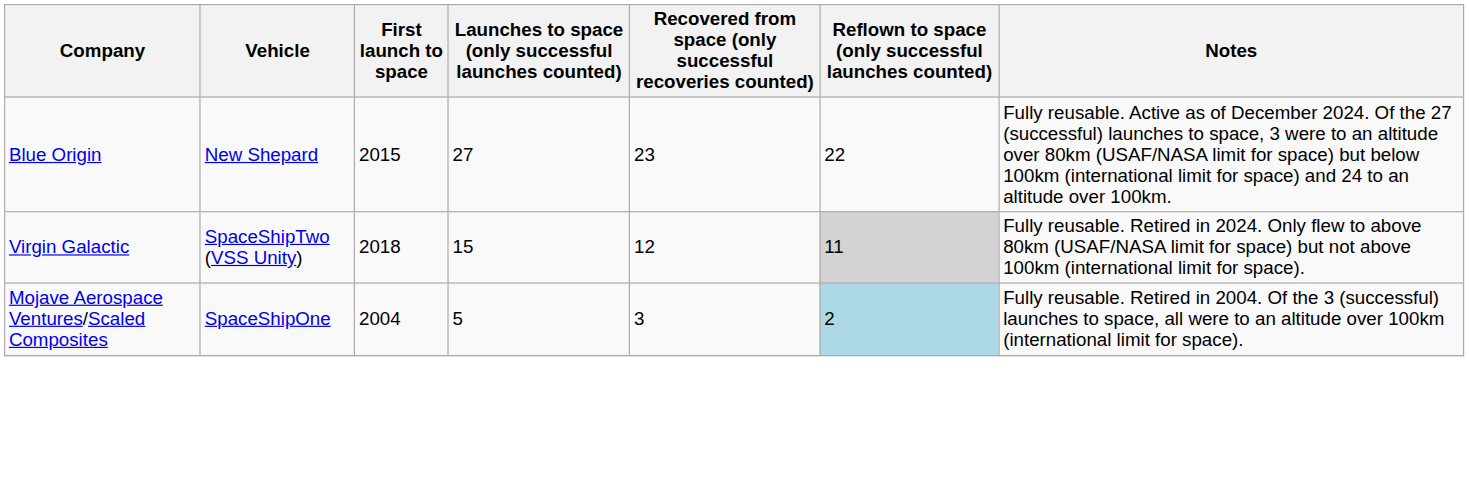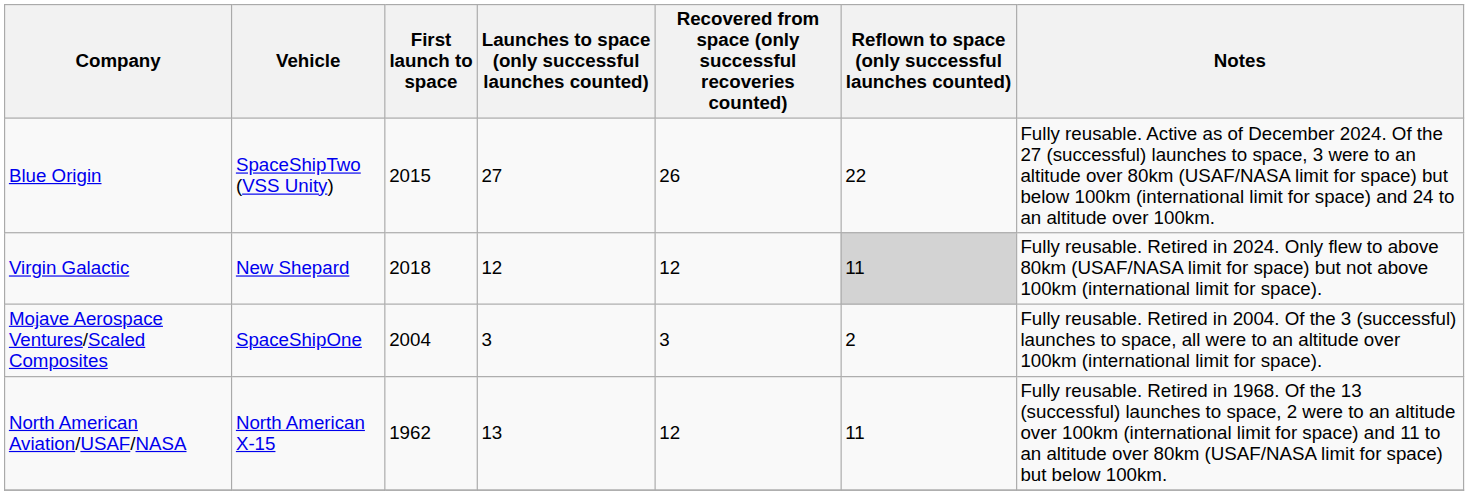Blue Origin | Vehicle: New Shepard -> SpaceShipTwo (VSS Unity)
Blue Origin | Recovered from space (only successful recoveries counted): 23 -> 26
Virgin Galactic | Vehicle: SpaceShipTwo (VSS Unity) -> New Shepard
Virgin Galactic | Launches to space (only successful launches counted): 15 -> 12
Mojave Aerospace Ventures/Scaled Composites | Launches to space (only successful launches counted): 5 -> 3
Mojave Aerospace Ventures/Scaled Composites | Reflown to space (only successful launches counted): lightblue background -> no background
+ row: North American Aviation/USAF/NASA | North American X-15 | 1962 | 13 | 12 | 11 | Fully reusable. Retired in 1968. Of the 13 (successful) launches to space, 2 were to an altitude over 100km (international limit for space) and 11 to an altitude over 80km (USAF/NASA limit for space) but below 100km.
